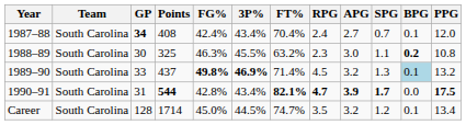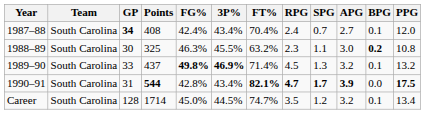columns swapped: APG <-> SPG
1989–90 | BPG: lightblue background -> no background
